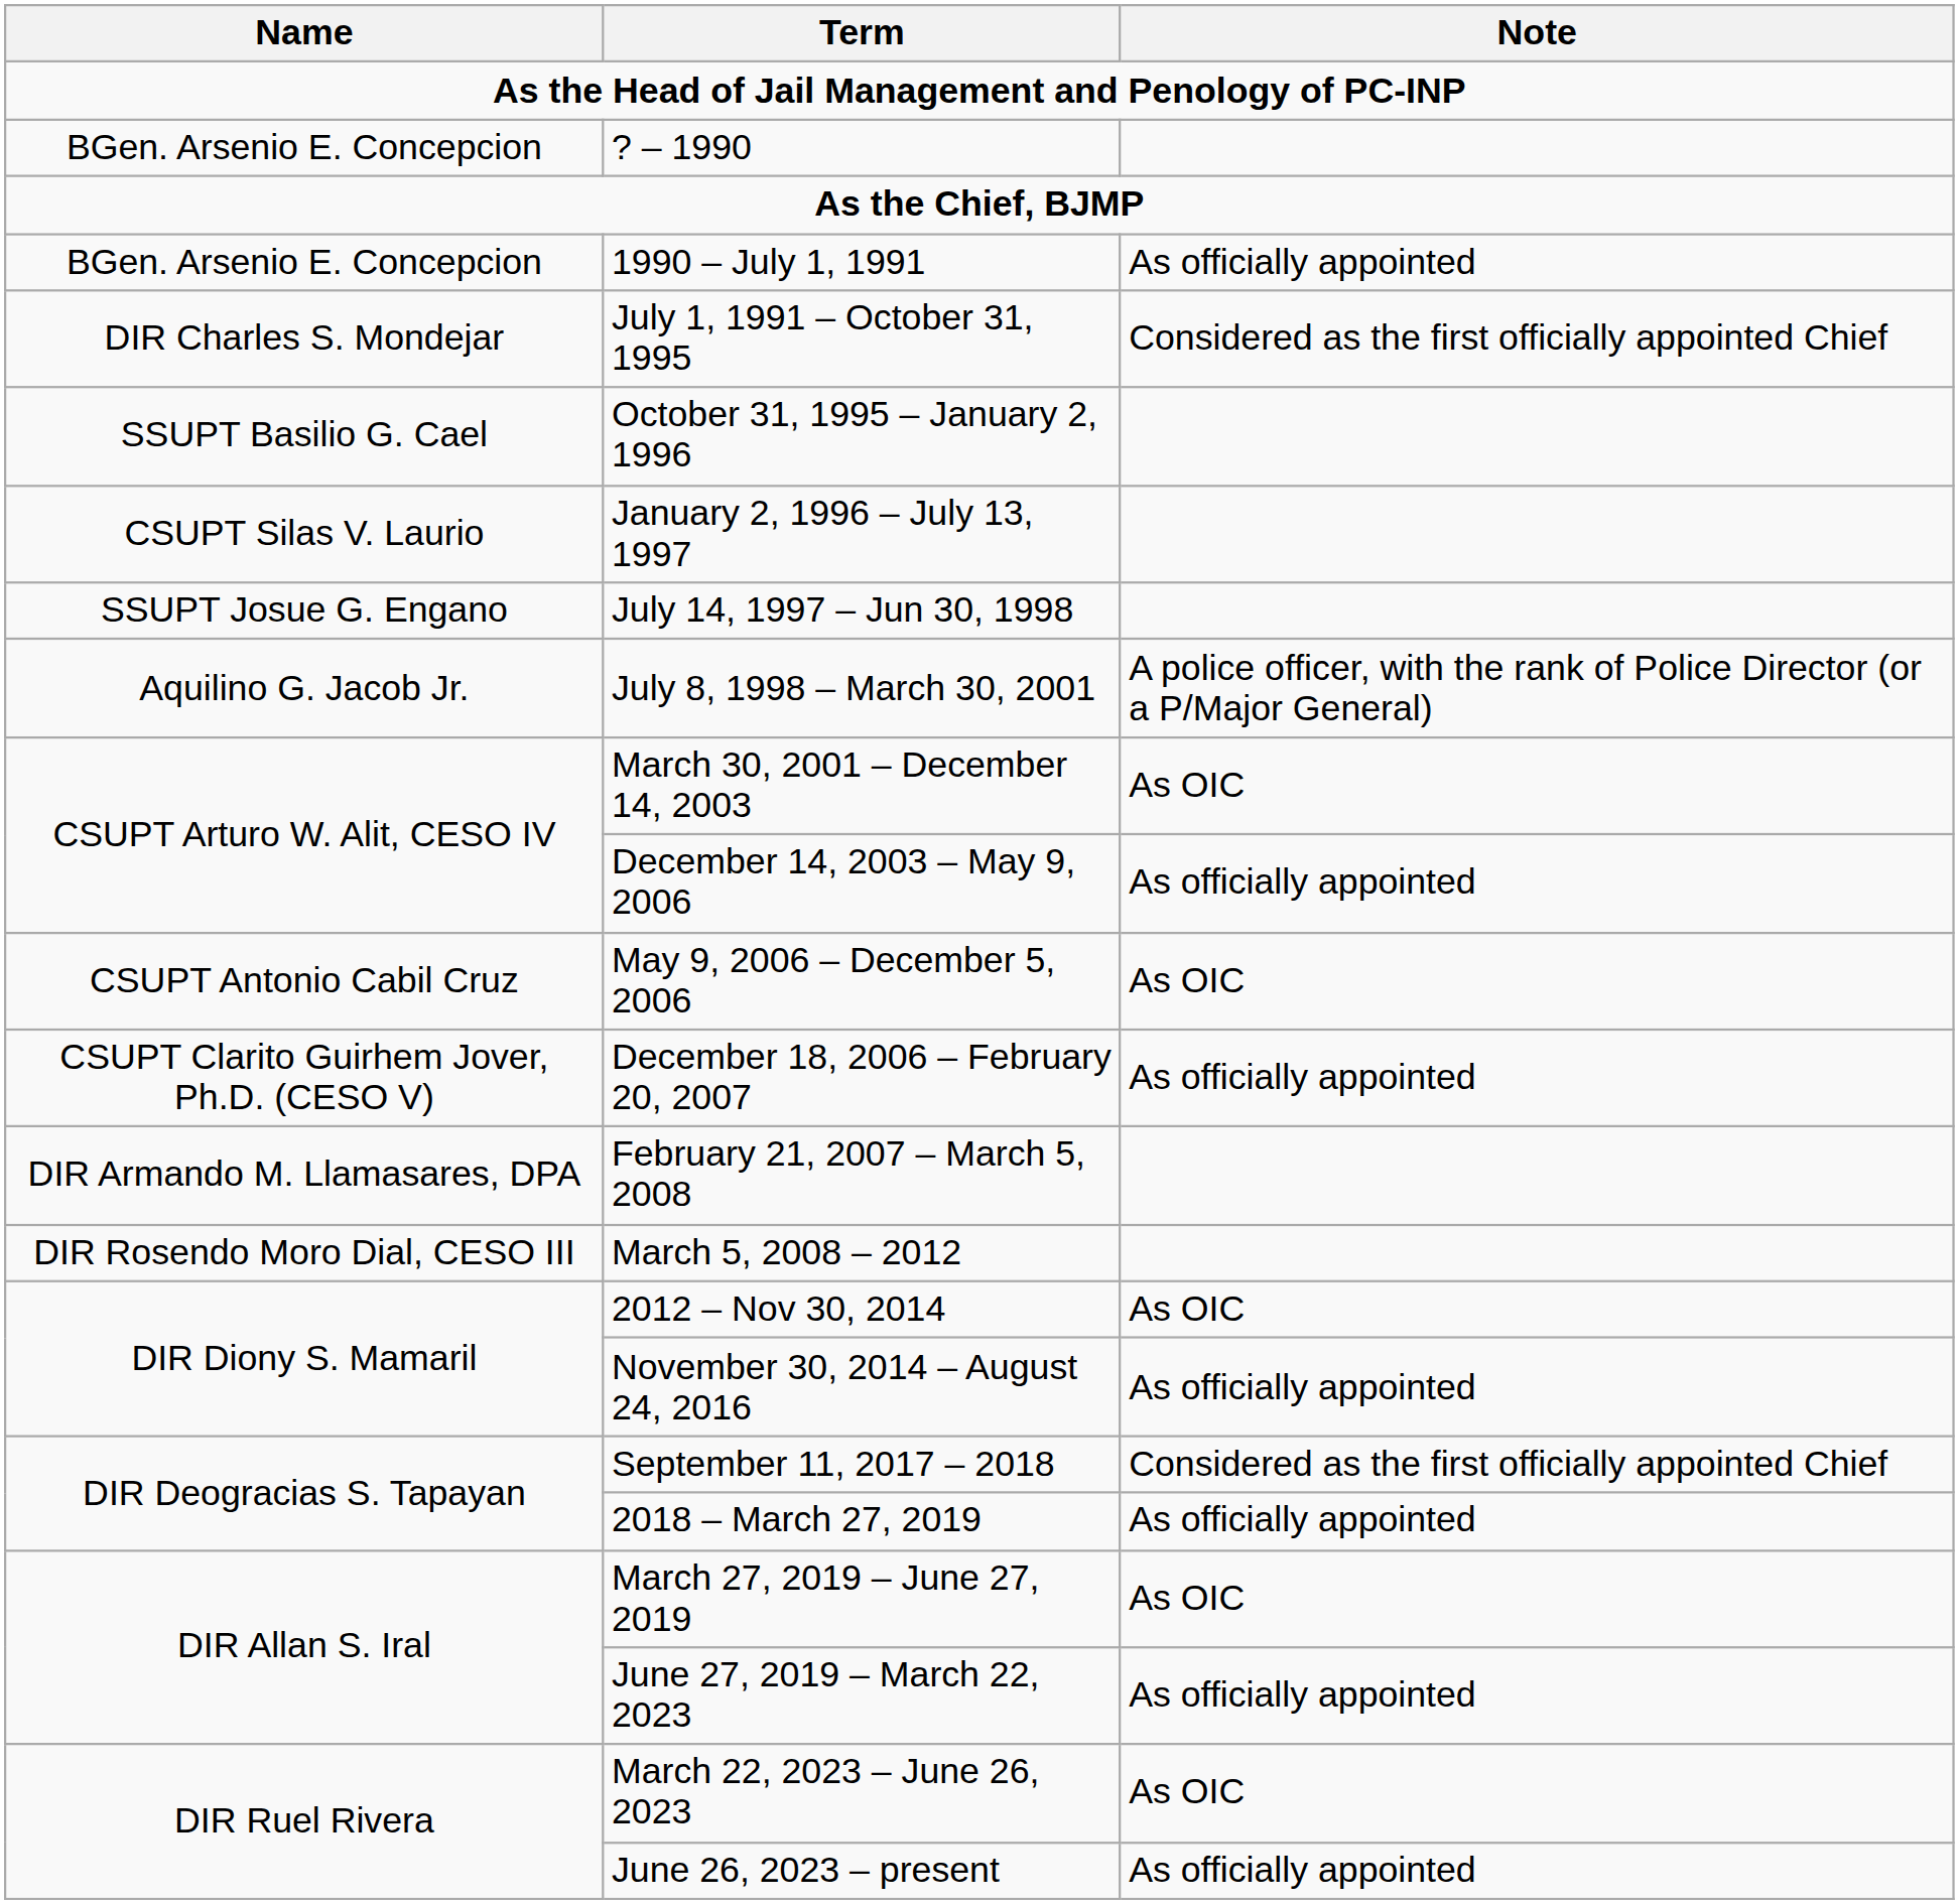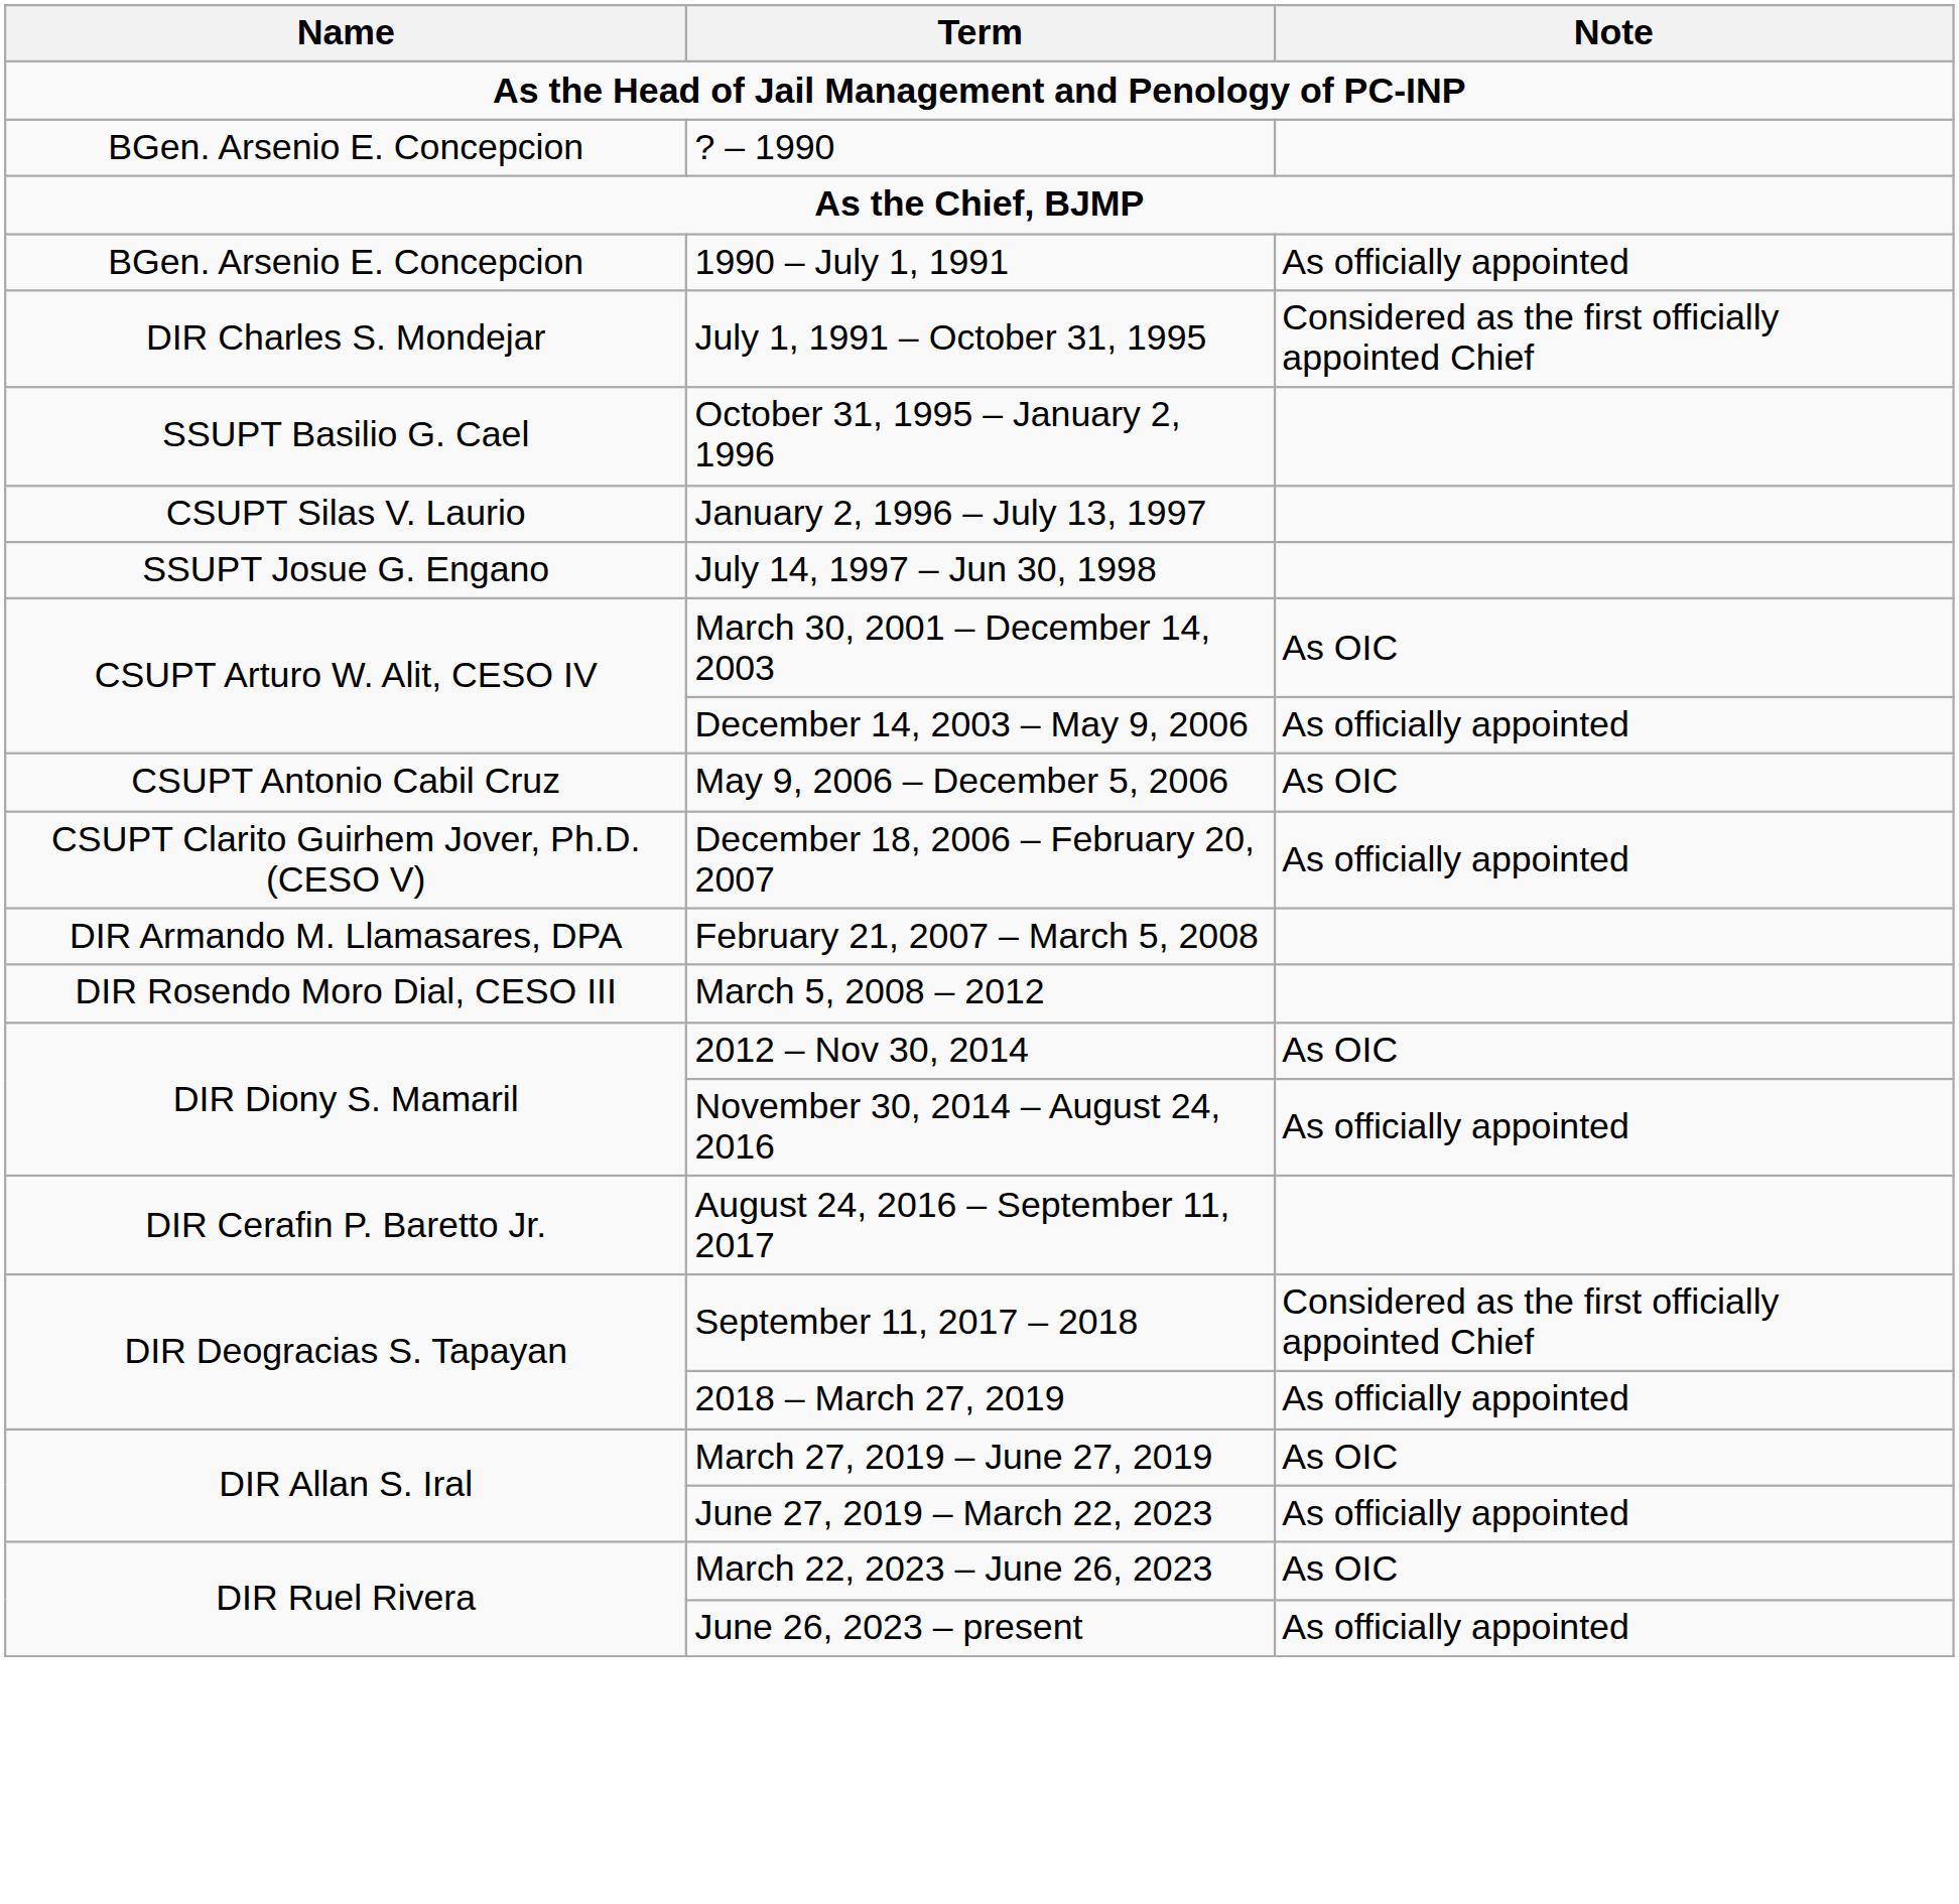- row: Aquilino G. Jacob Jr. | July 8, 1998 – March 30, 2001 | A police officer, with the rank of Police Director (or a P/Major General)
+ row: DIR Cerafin P. Baretto Jr. | August 24, 2016 – September 11, 2017
